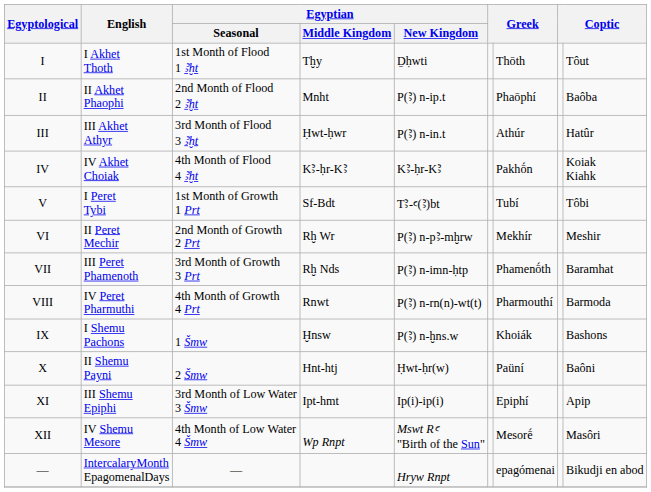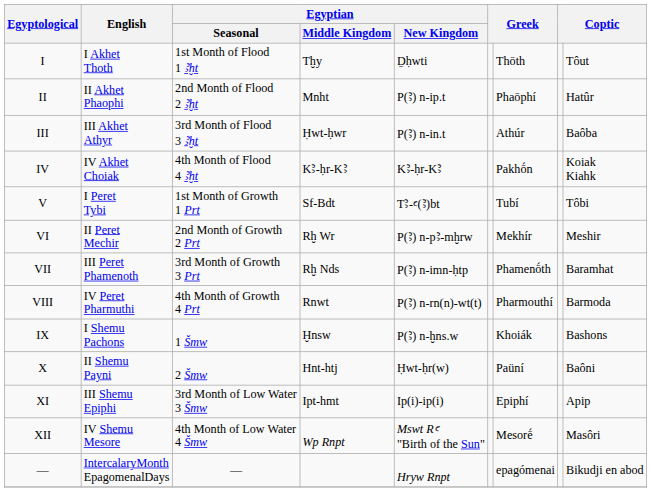II | column 9: Baôba -> Hatûr
III | column 9: Hatûr -> Baôba
